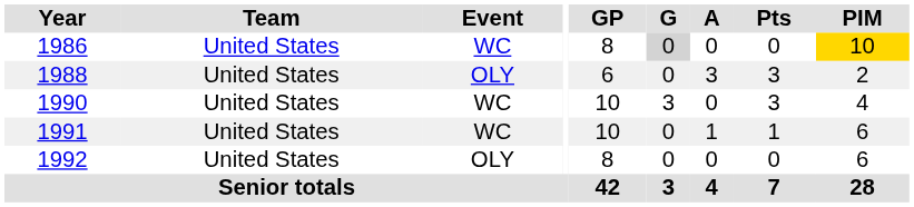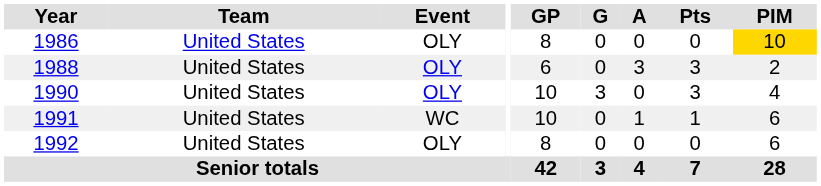1986 | Event: WC -> OLY
1986 | G: lightgrey background -> no background
1990 | Event: WC -> OLY
